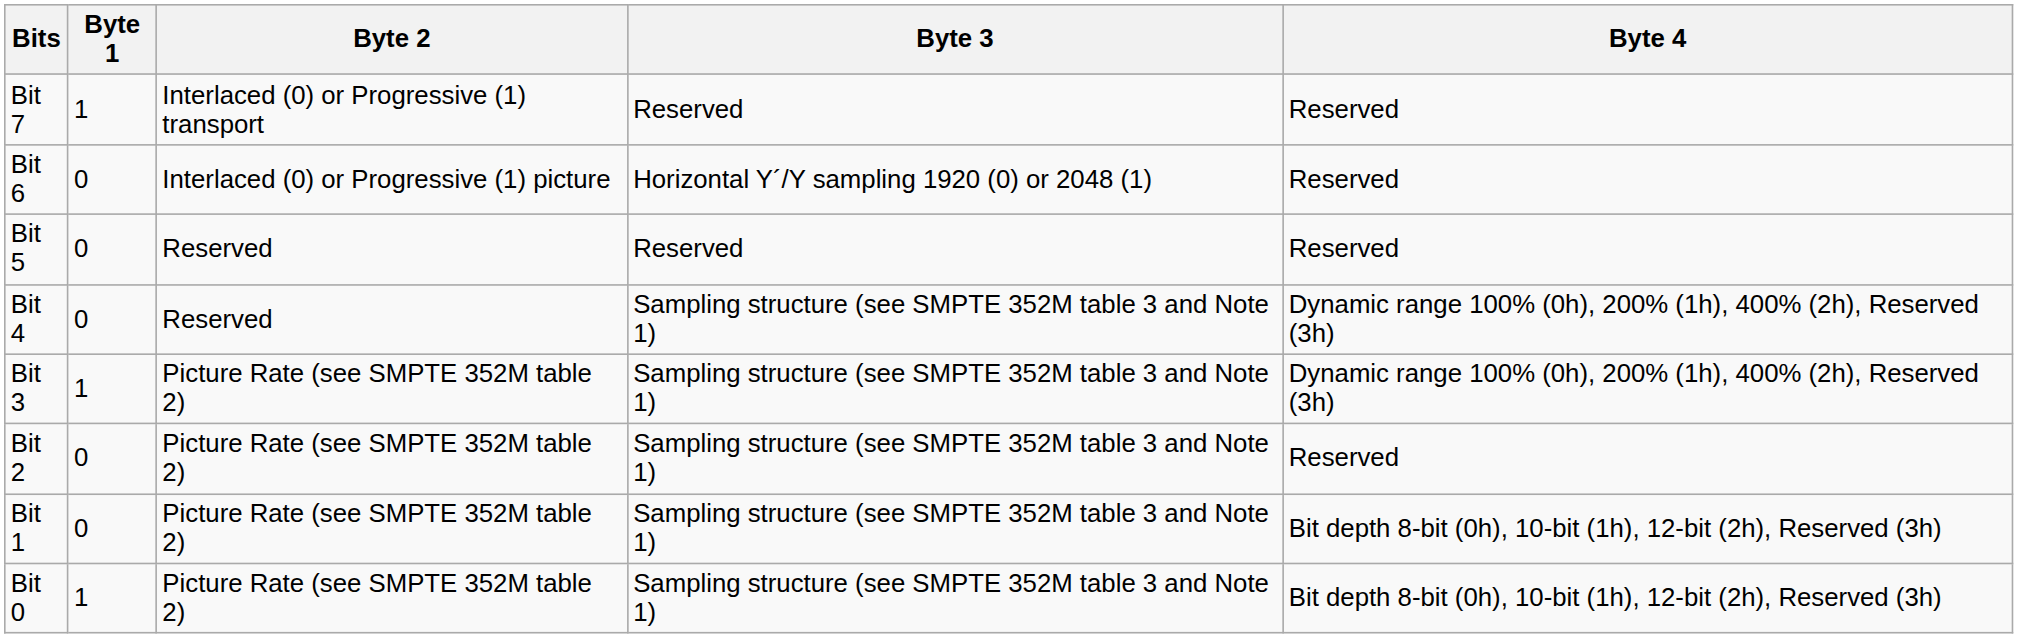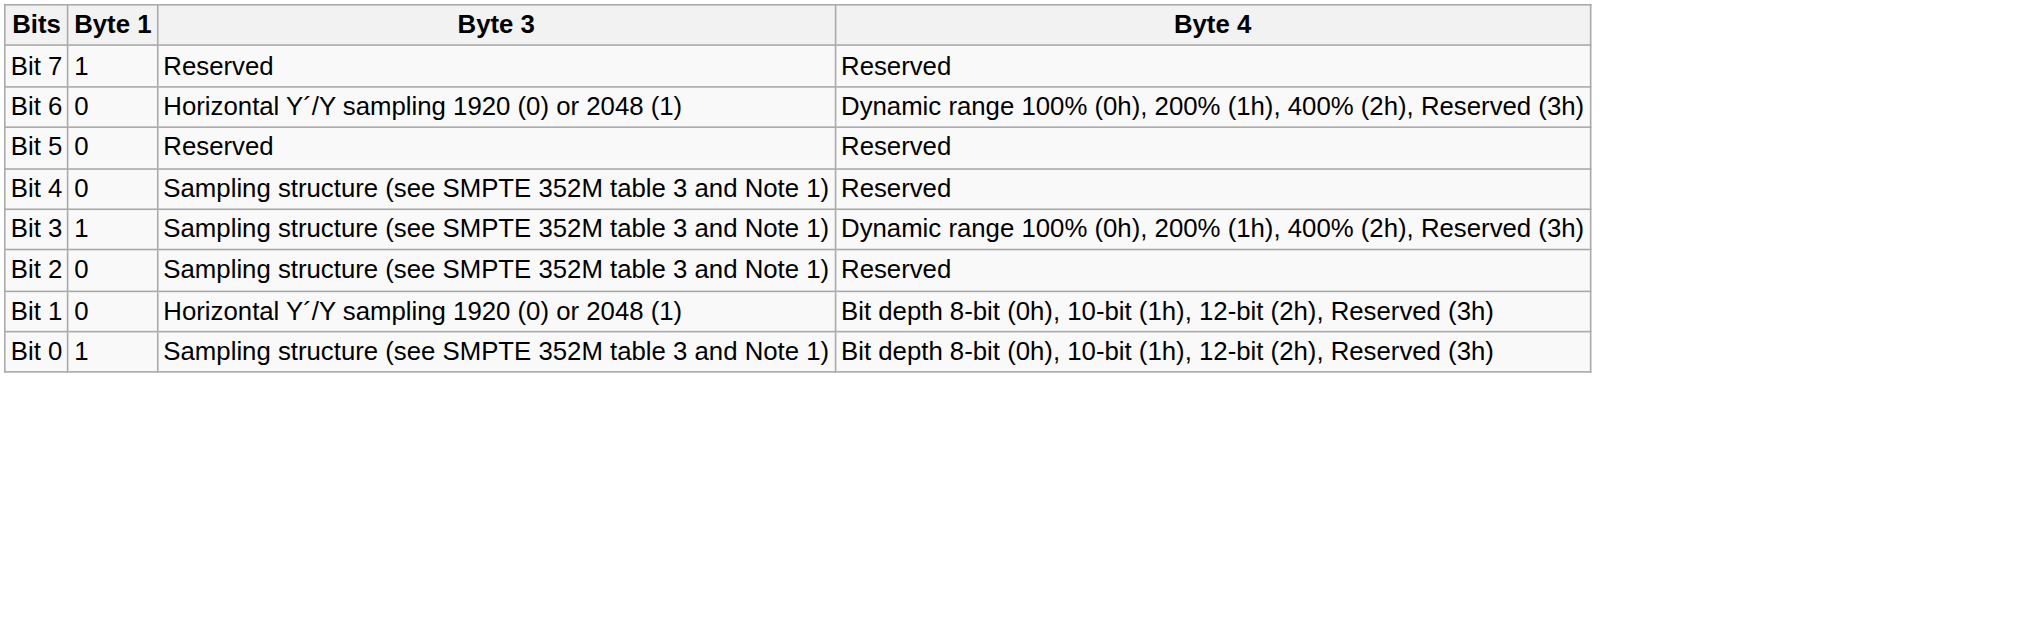- column: Byte 2 | Interlaced (0) or Progressive (1) transport | Interlaced (0) or Progressive (1) picture | Reserved | Reserved | Picture Rate (see SMPTE 352M table 2) | Picture Rate (see SMPTE 352M table 2) | Picture Rate (see SMPTE 352M table 2) | Picture Rate (see SMPTE 352M table 2)
Bit 6 | Byte 4: Reserved -> Dynamic range 100% (0h), 200% (1h), 400% (2h), Reserved (3h)
Bit 4 | Byte 4: Dynamic range 100% (0h), 200% (1h), 400% (2h), Reserved (3h) -> Reserved
Bit 1 | Byte 3: Sampling structure (see SMPTE 352M table 3 and Note 1) -> Horizontal Y´/Y sampling 1920 (0) or 2048 (1)
